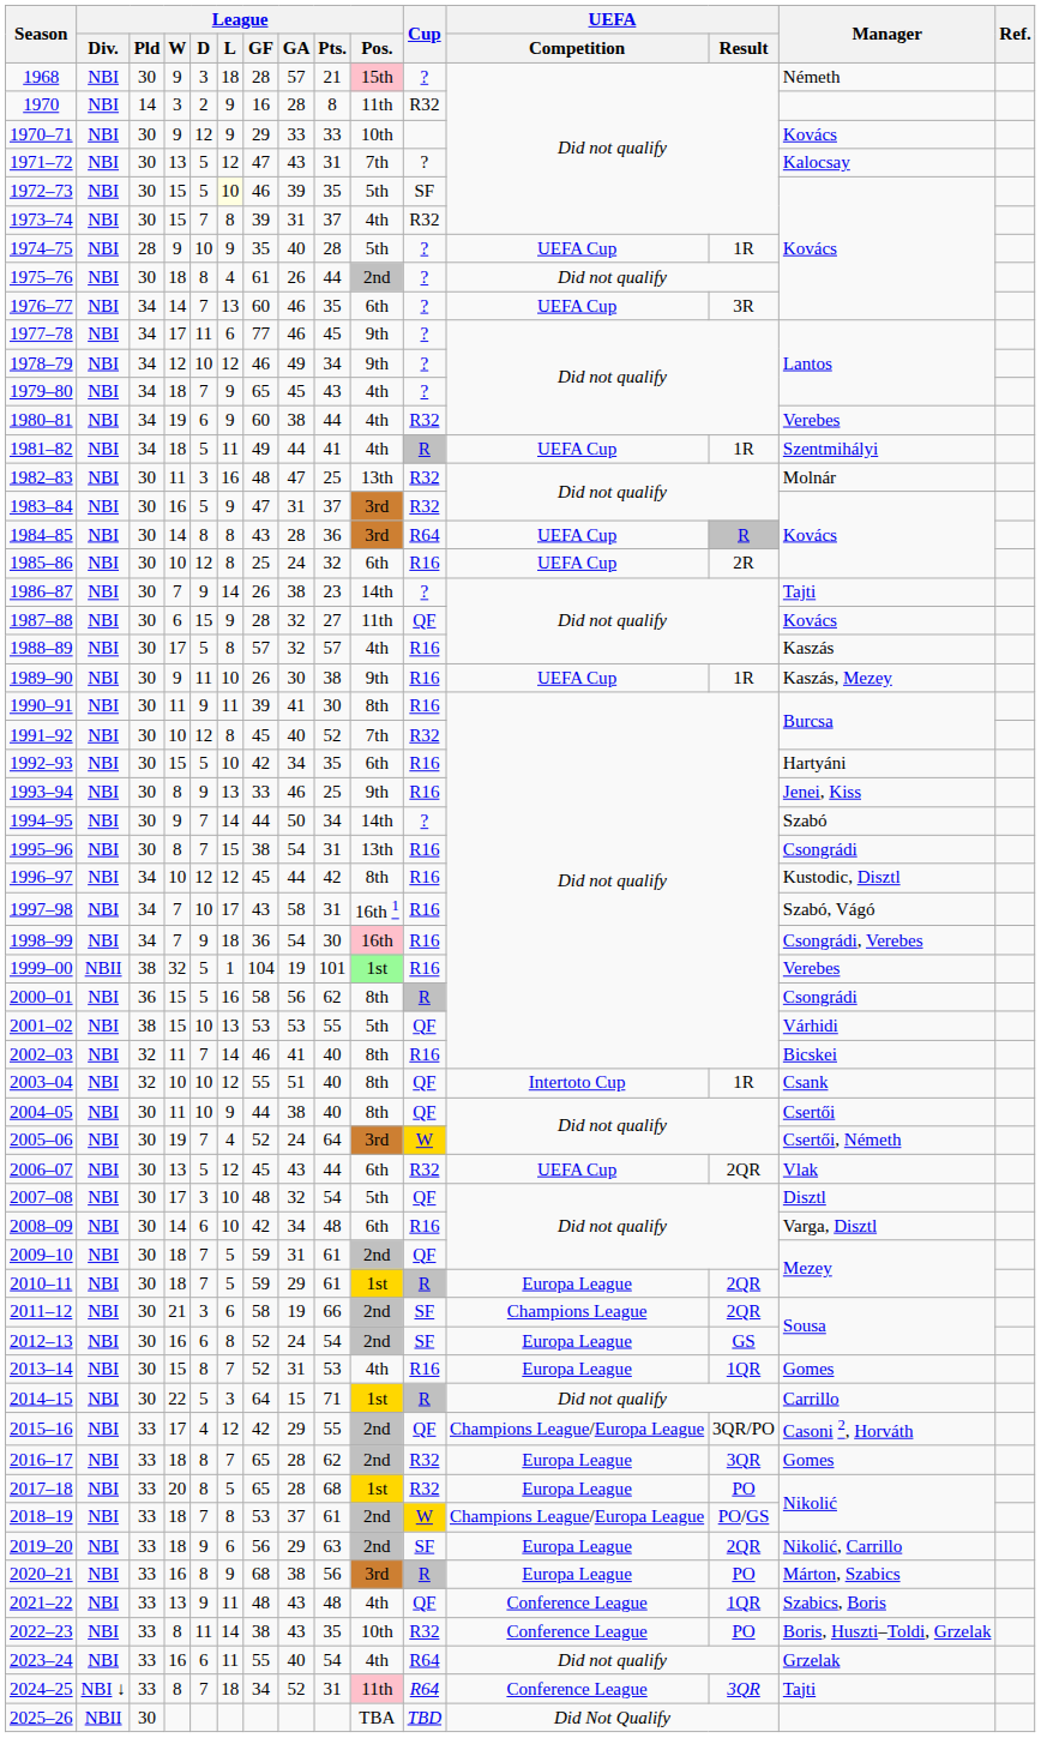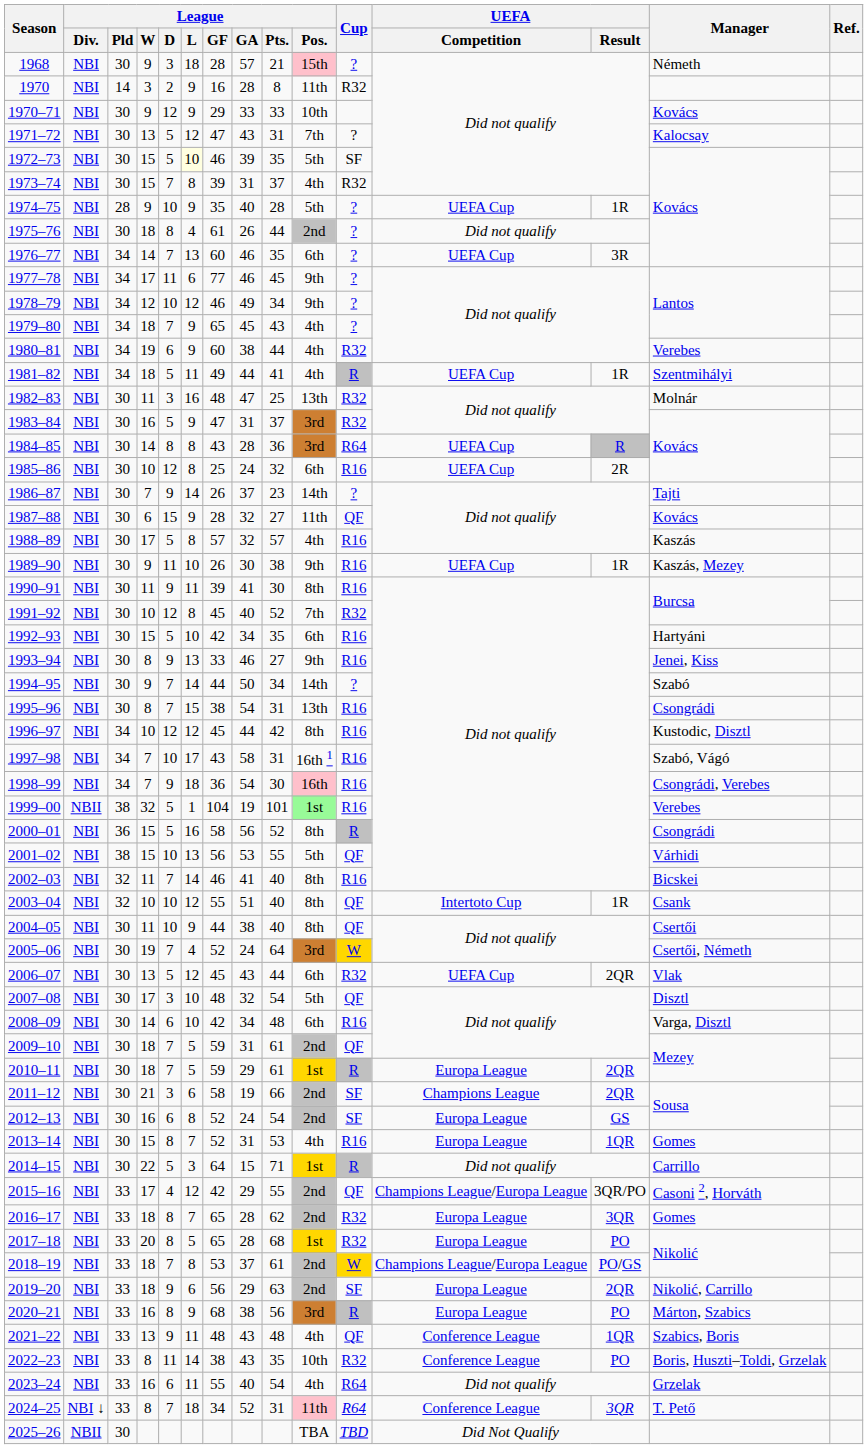1986–87 | League / GA: 38 -> 37
1993–94 | League / Pts.: 25 -> 27
2000–01 | League / Pts.: 62 -> 52
2001–02 | League / GF: 53 -> 56
2024–25 | Manager: Tajti -> T. Pető
